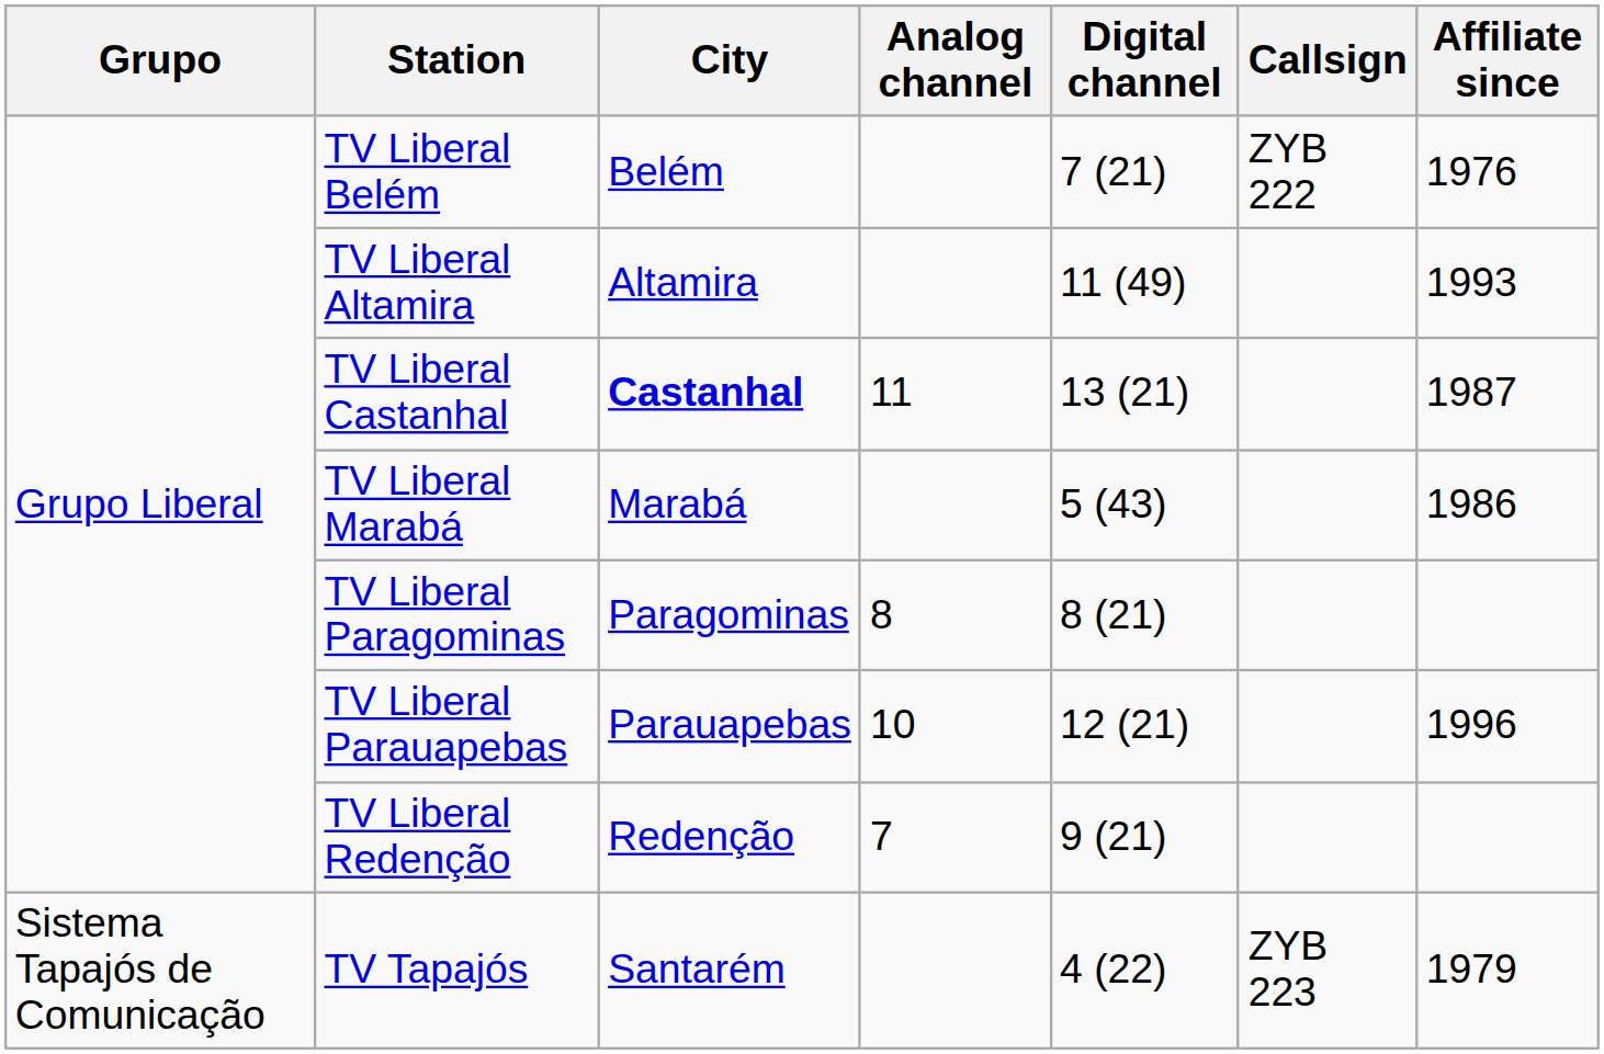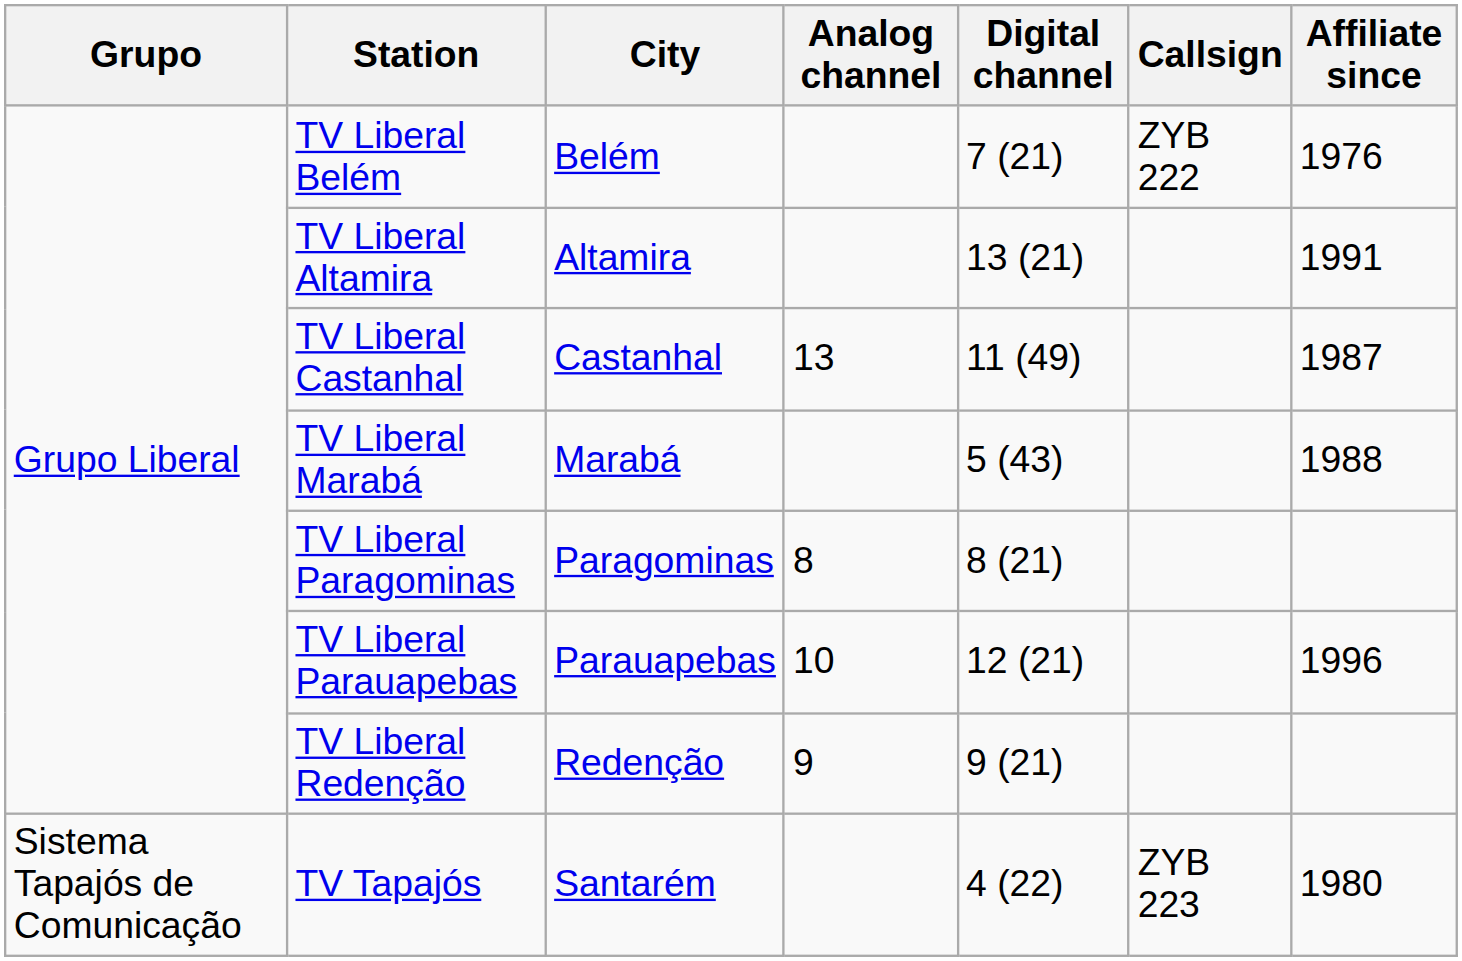TV Liberal Altamira | Digital channel: 11 (49) -> 13 (21)
TV Liberal Altamira | Affiliate since: 1993 -> 1991
TV Liberal Castanhal | City: bold -> normal
TV Liberal Castanhal | Analog channel: 11 -> 13
TV Liberal Castanhal | Digital channel: 13 (21) -> 11 (49)
TV Liberal Marabá | Affiliate since: 1986 -> 1988
TV Liberal Redenção | Analog channel: 7 -> 9
TV Tapajós | Affiliate since: 1979 -> 1980
